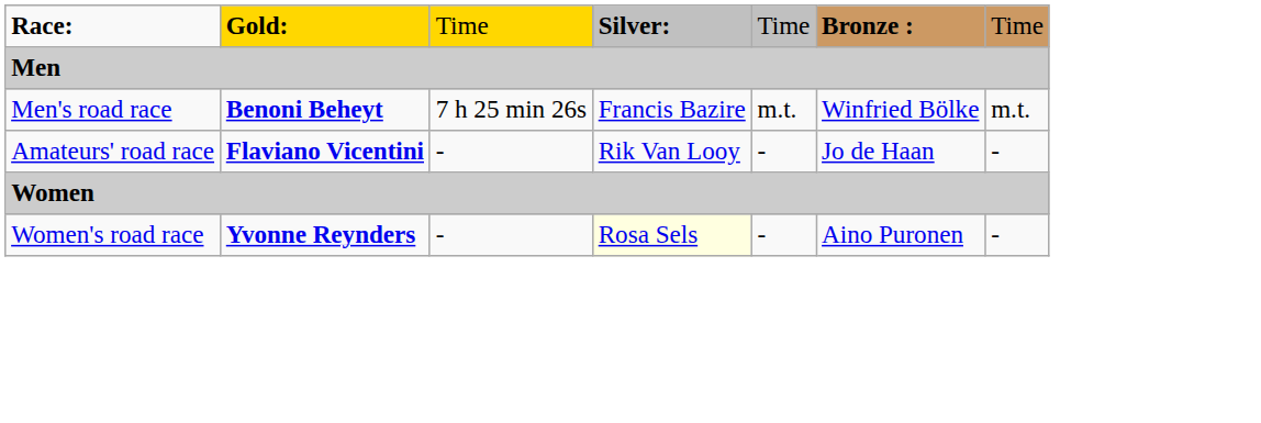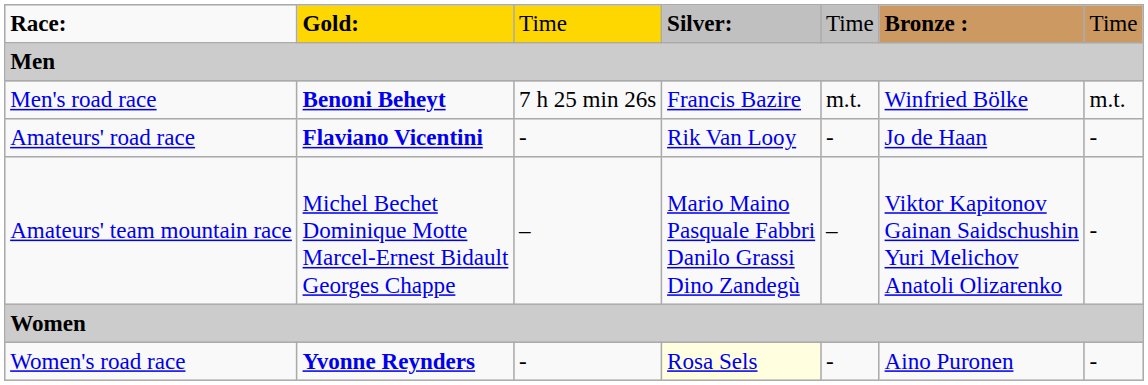+ row: Amateurs' team mountain race | Michel Bechet Dominique Motte Marcel-Ernest Bidault Georges Chappe | – | Mario Maino Pasquale Fabbri Danilo Grassi Dino Zandegù | – | Viktor Kapitonov Gainan Saidschushin Yuri Melichov Anatoli Olizarenko | -
